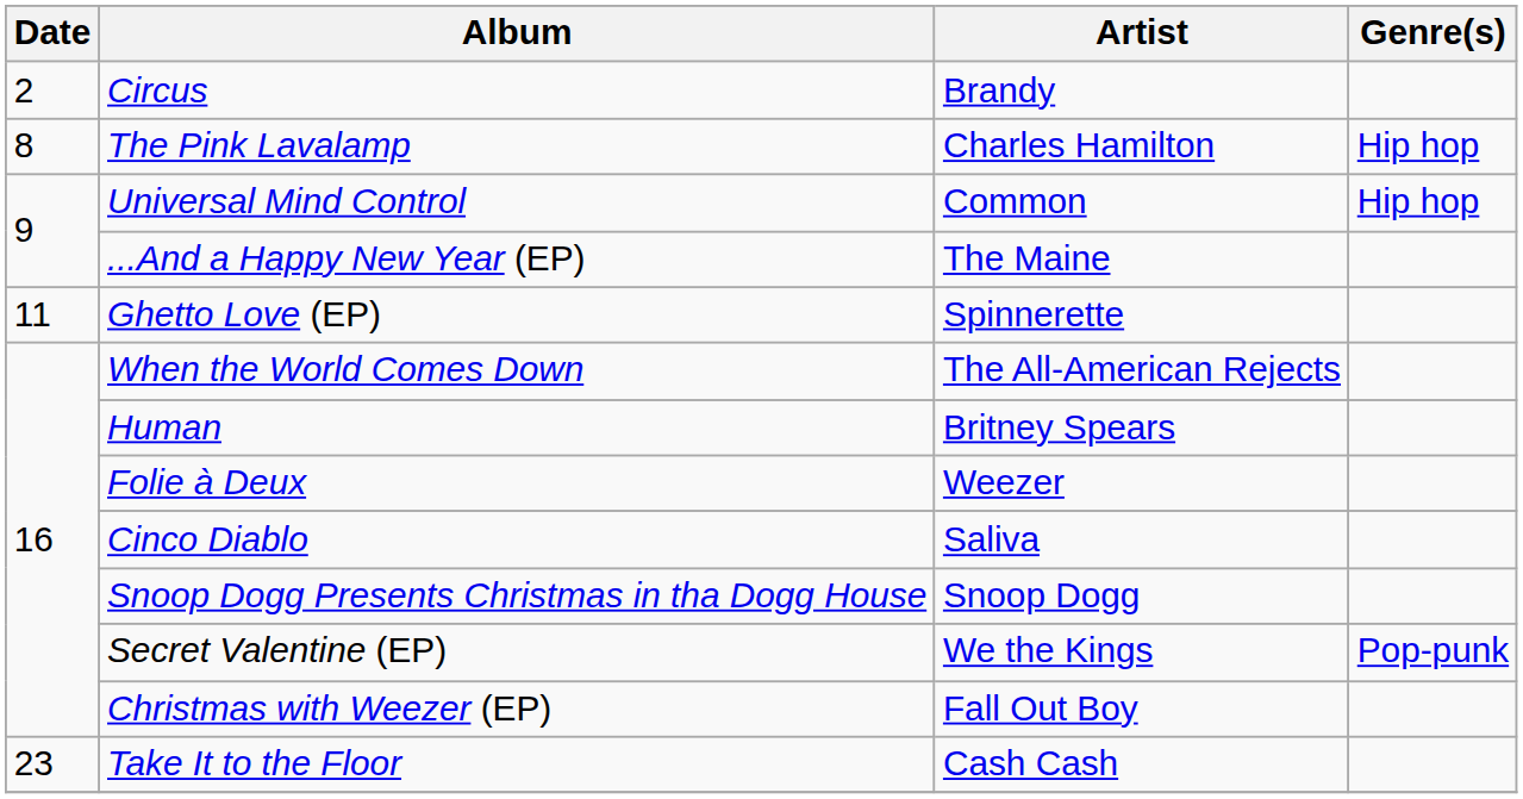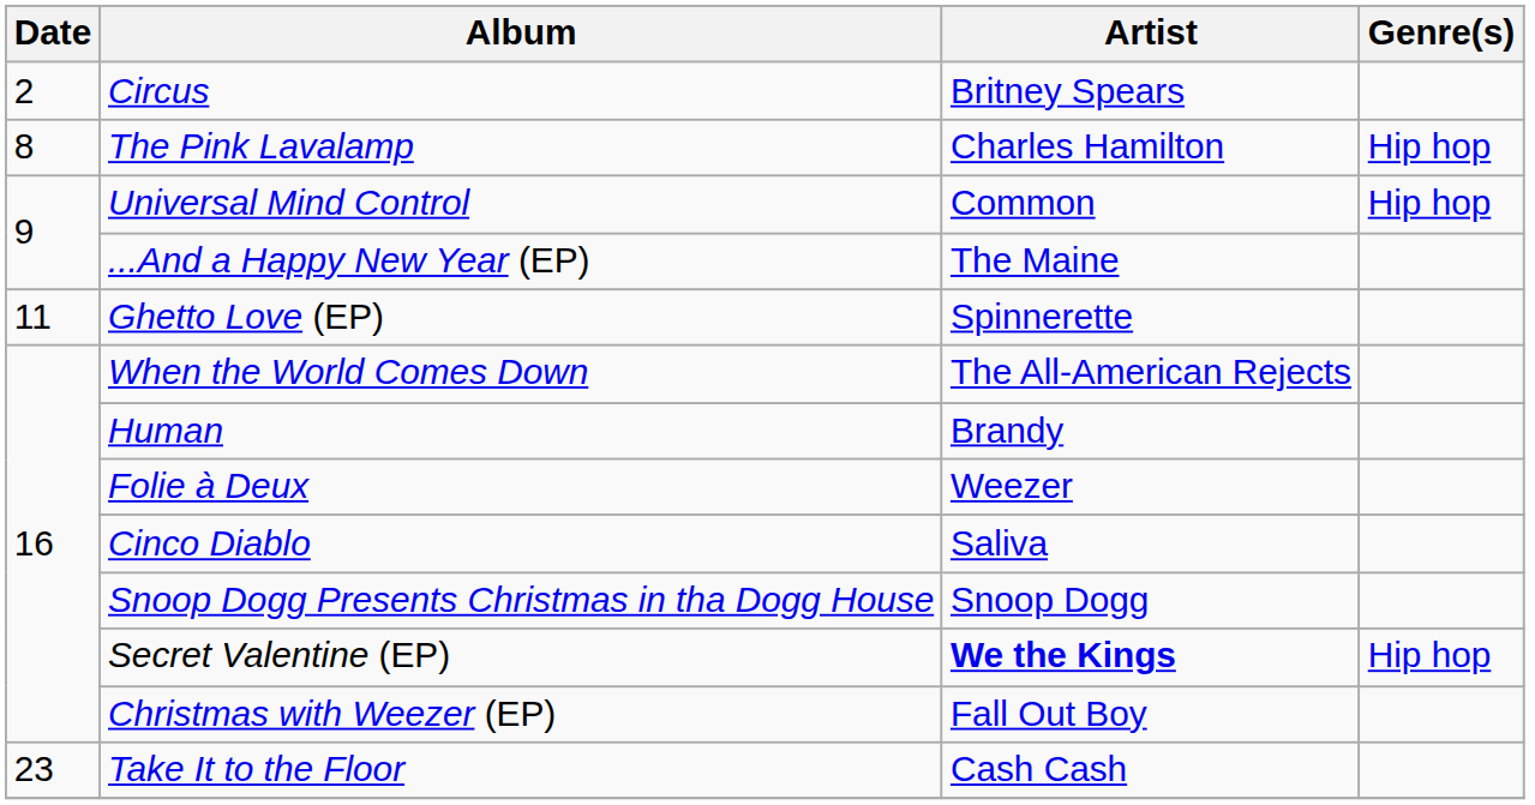Circus | Artist: Brandy -> Britney Spears
Human | Artist: Britney Spears -> Brandy
Secret Valentine (EP) | Artist: normal -> bold
Secret Valentine (EP) | Genre(s): Pop-punk -> Hip hop
